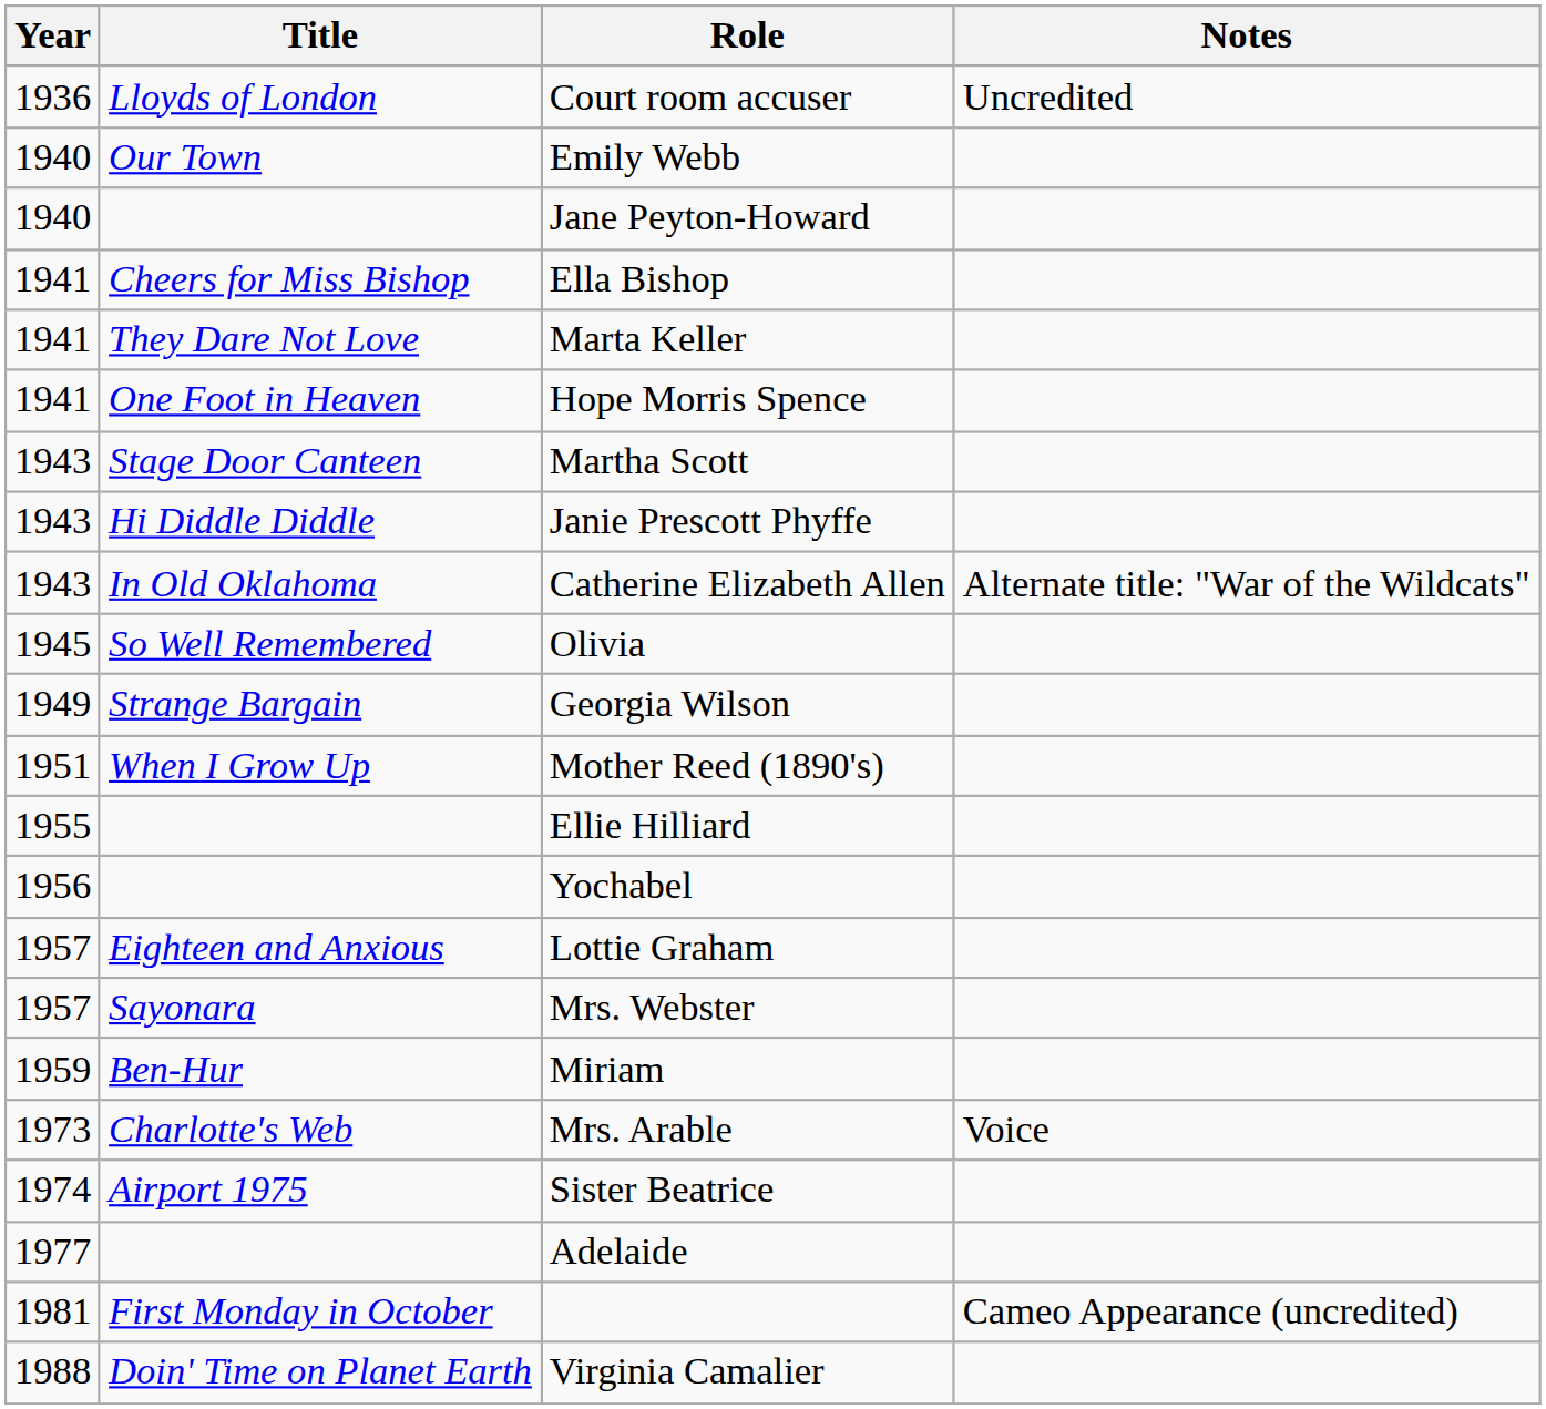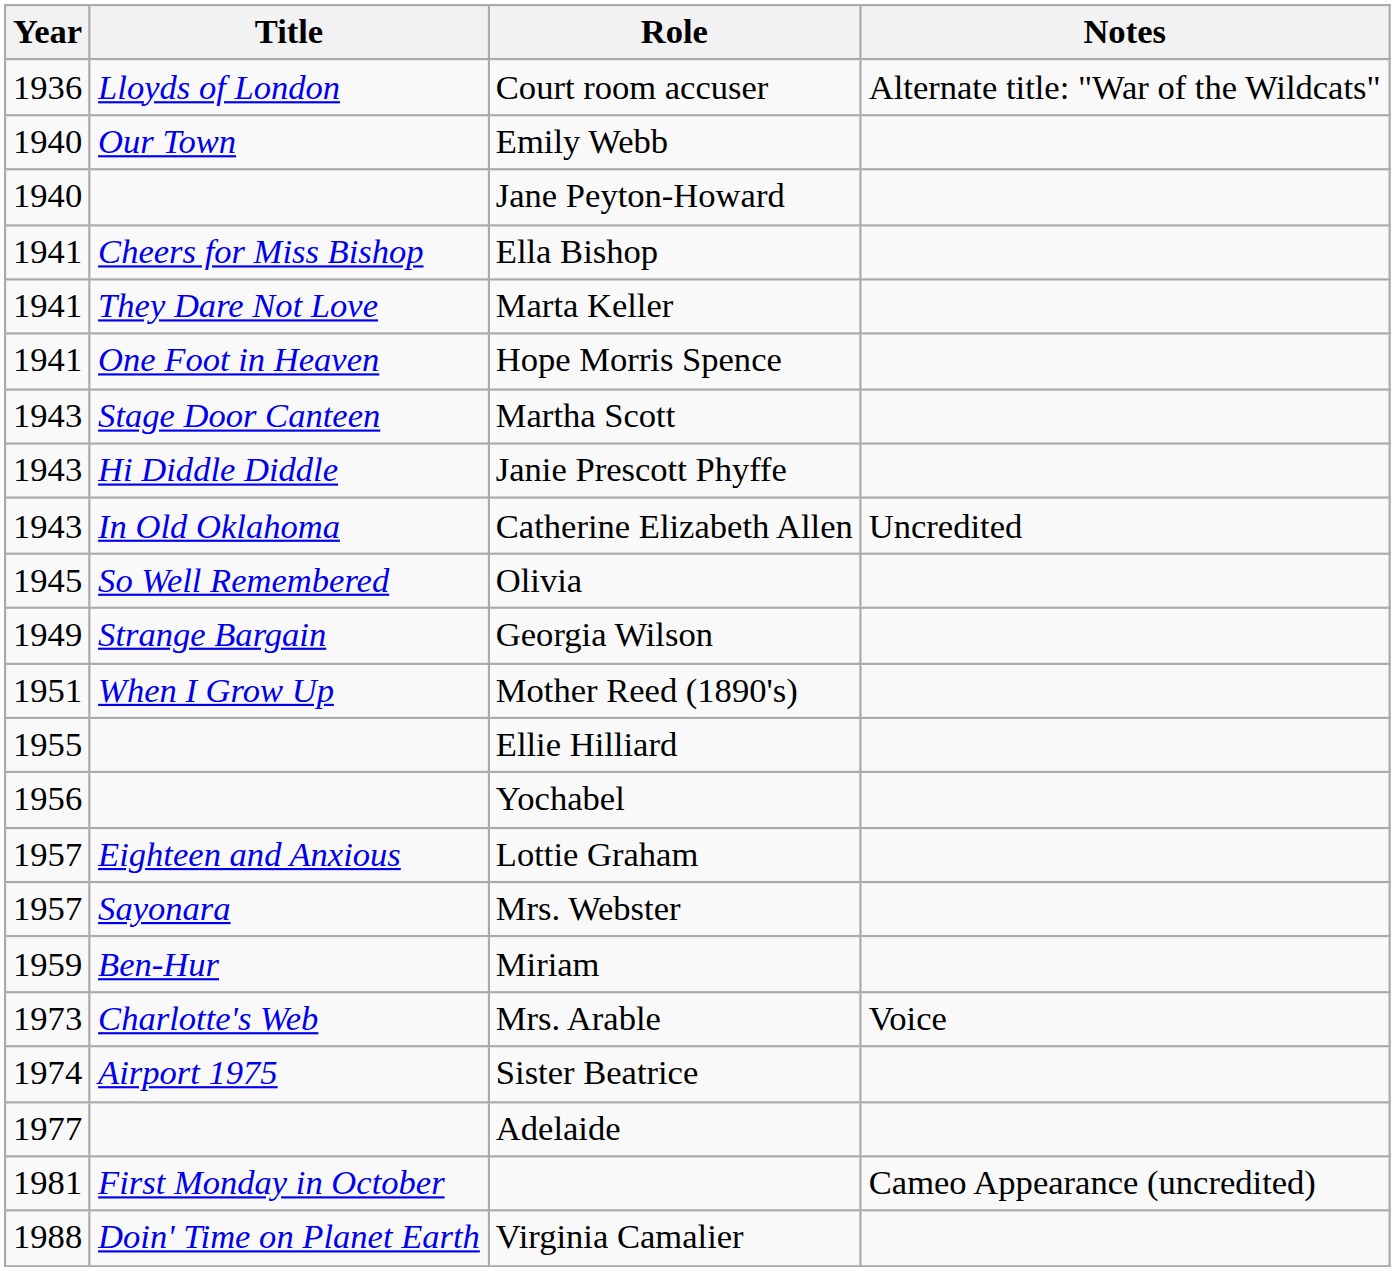Court room accuser | Notes: Uncredited -> Alternate title: "War of the Wildcats"
Catherine Elizabeth Allen | Notes: Alternate title: "War of the Wildcats" -> Uncredited
